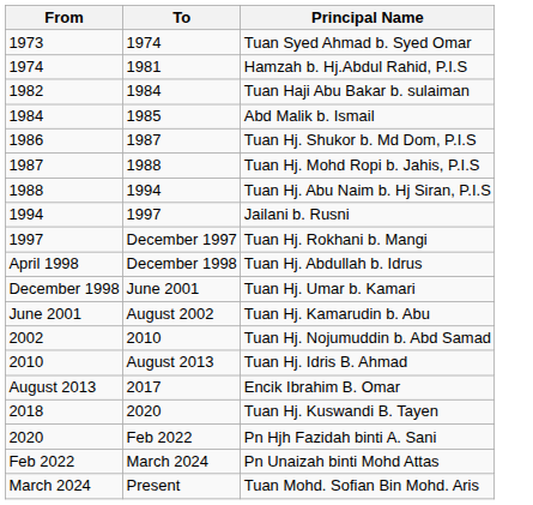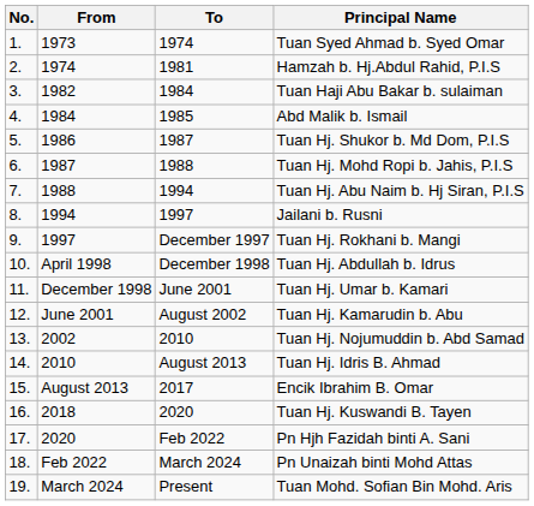+ column: No. | 1. | 2. | 3. | 4. | 5. | 6. | 7. | 8. | 9. | 10. | 11. | 12. | 13. | 14. | 15. | 16. | 17. | 18. | 19.
